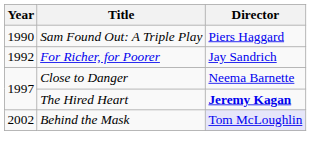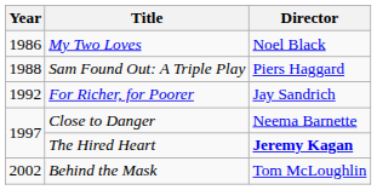+ row: 1986 | My Two Loves | Noel Black
Sam Found Out: A Triple Play | Year: 1990 -> 1988
Behind the Mask | Director: lavender background -> no background
